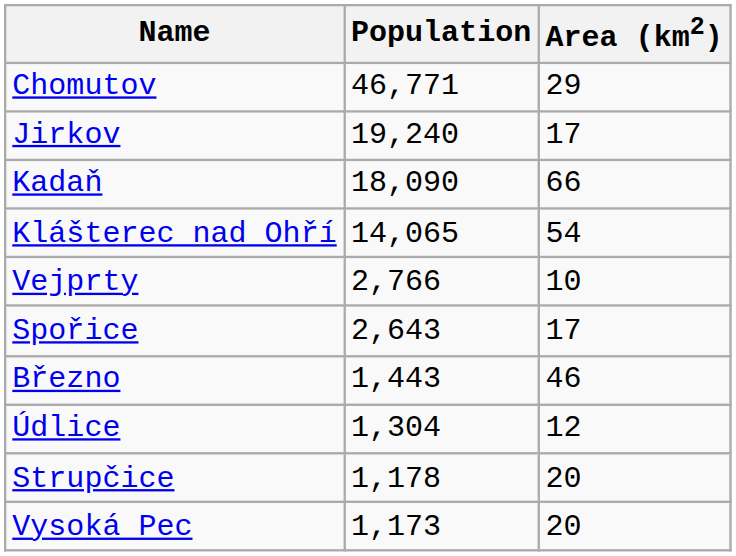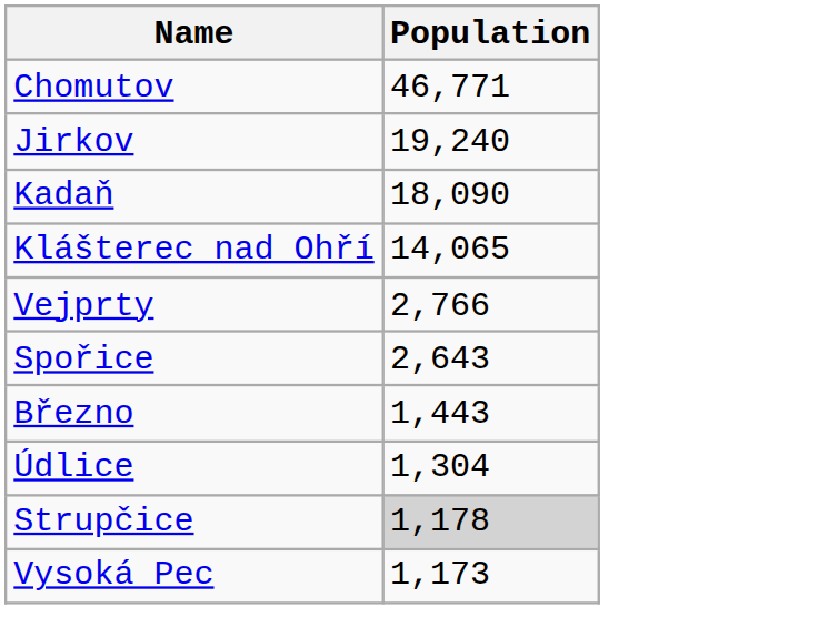- column: Area (km2) | 29 | 17 | 66 | 54 | 10 | 17 | 46 | 12 | 20 | 20
Strupčice | Population: no background -> lightgrey background
